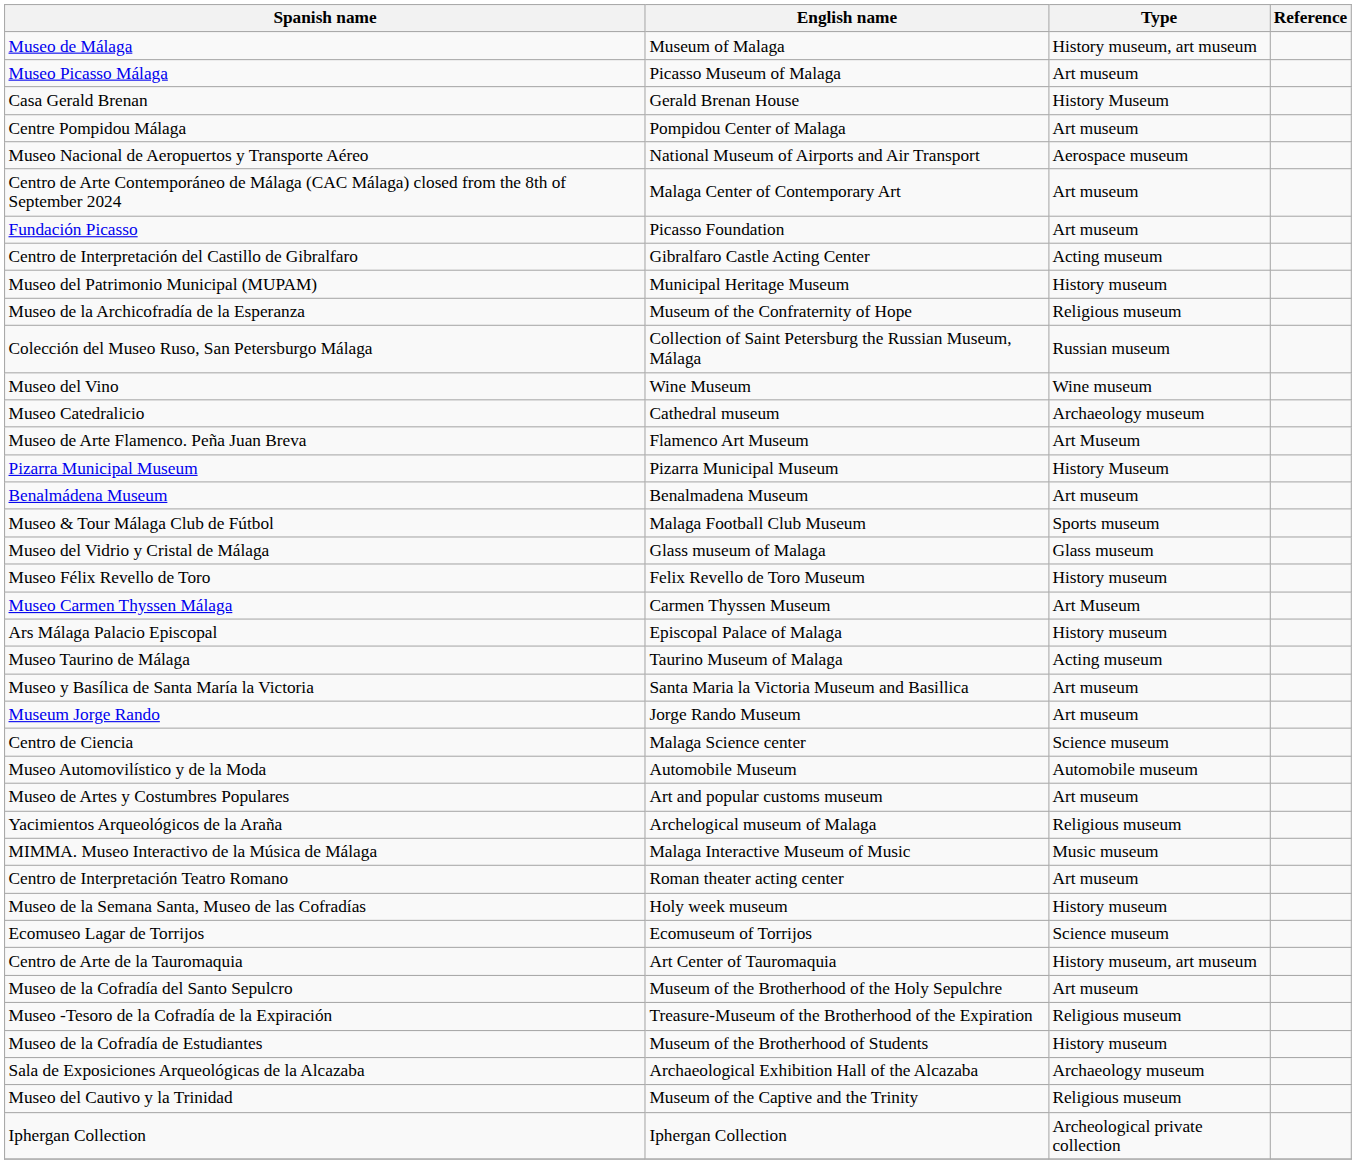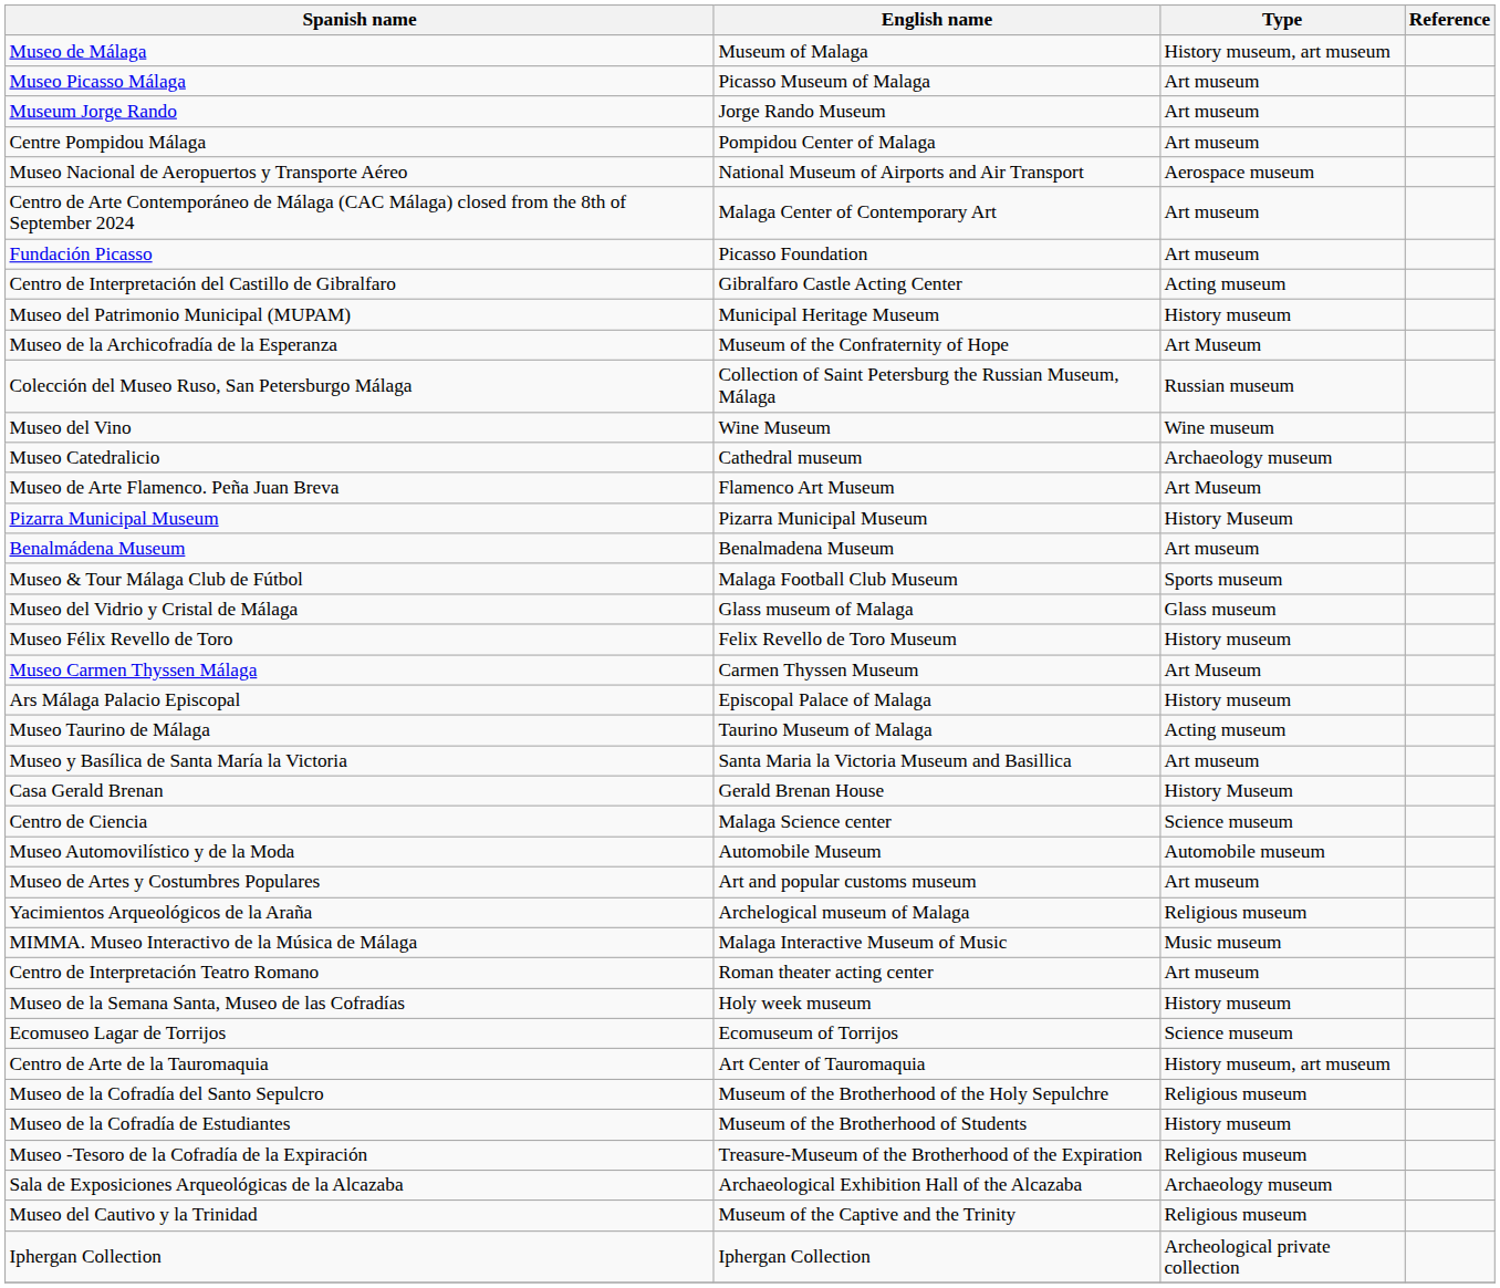rows swapped: Museum Jorge Rando <-> Casa Gerald Brenan
Museo de la Archicofradía de la Esperanza | Type: Religious museum -> Art Museum
Museo de la Cofradía del Santo Sepulcro | Type: Art museum -> Religious museum
rows swapped: Museo -Tesoro de la Cofradía de la Expiración <-> Museo de la Cofradía de Estudiantes
